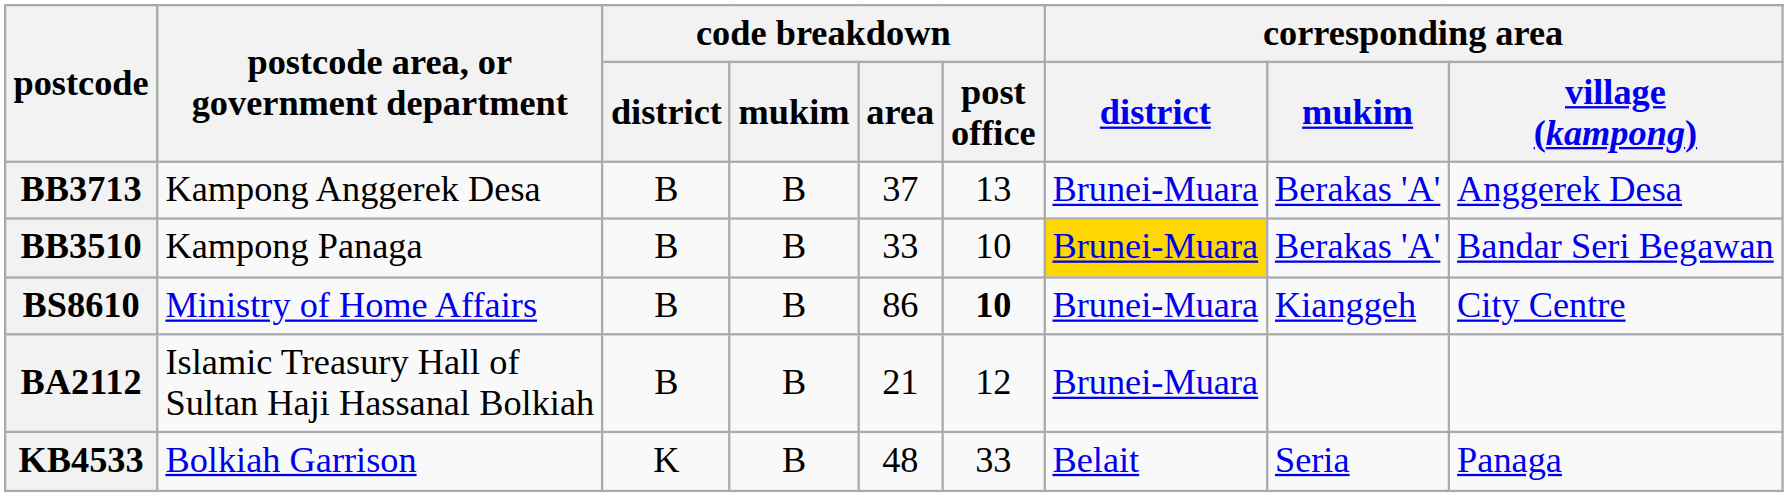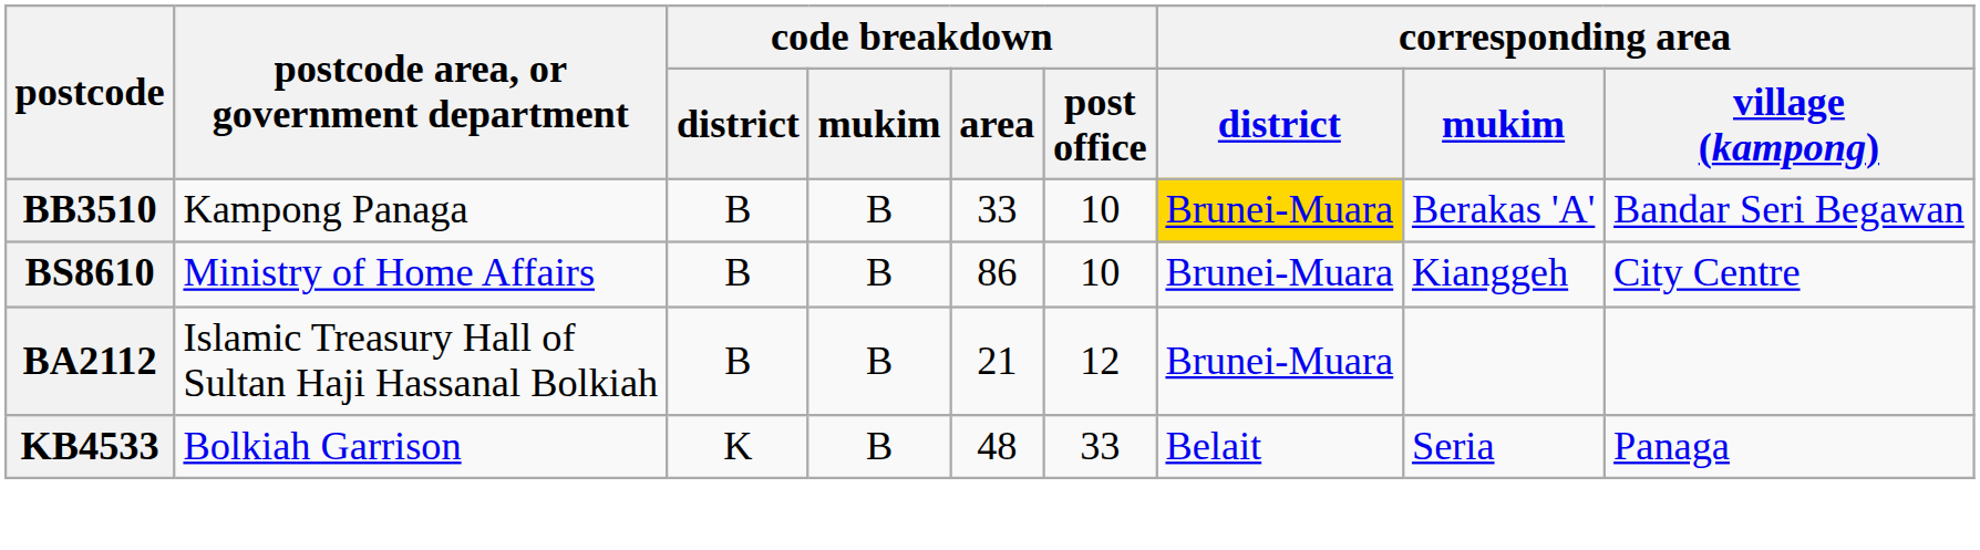- row: BB3713 | Kampong Anggerek Desa | B | B | 37 | 13 | Brunei-Muara | Berakas 'A' | Anggerek Desa
BS8610 | code breakdown / post office: bold -> normal
